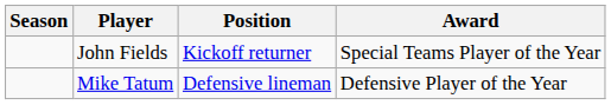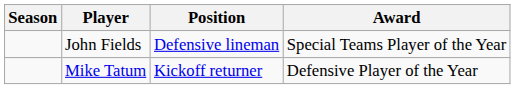John Fields | Position: Kickoff returner -> Defensive lineman
Mike Tatum | Position: Defensive lineman -> Kickoff returner
